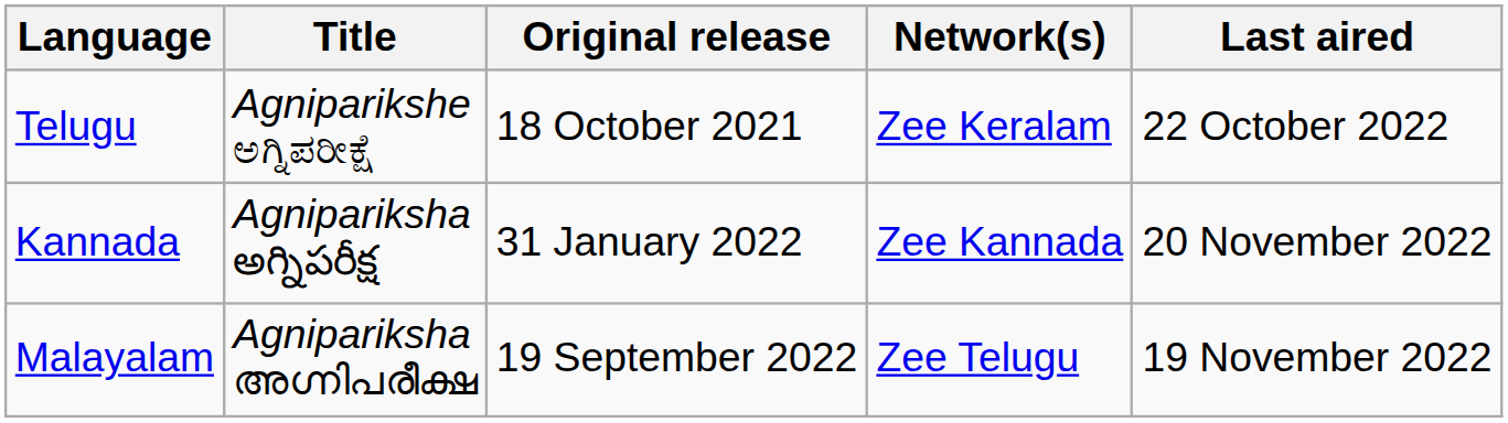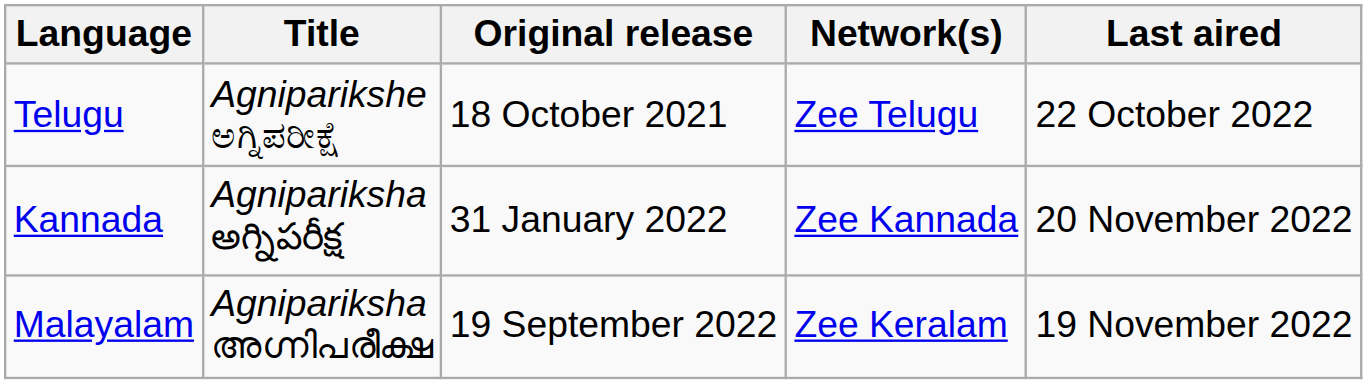Telugu | Network(s): Zee Keralam -> Zee Telugu
Malayalam | Network(s): Zee Telugu -> Zee Keralam
